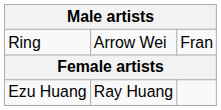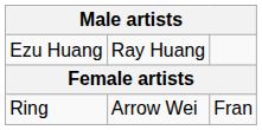rows swapped: Ezu Huang <-> Ring
